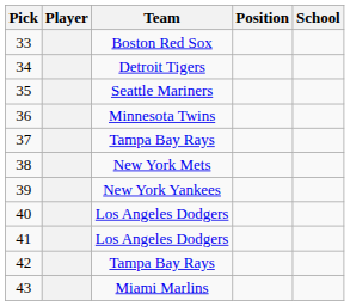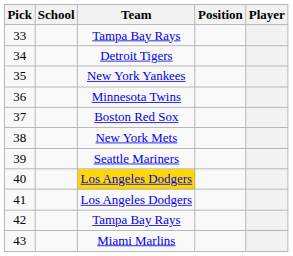columns swapped: Player <-> School
33 | Team: Boston Red Sox -> Tampa Bay Rays
35 | Team: Seattle Mariners -> New York Yankees
37 | Team: Tampa Bay Rays -> Boston Red Sox
39 | Team: New York Yankees -> Seattle Mariners
40 | Team: no background -> gold background
